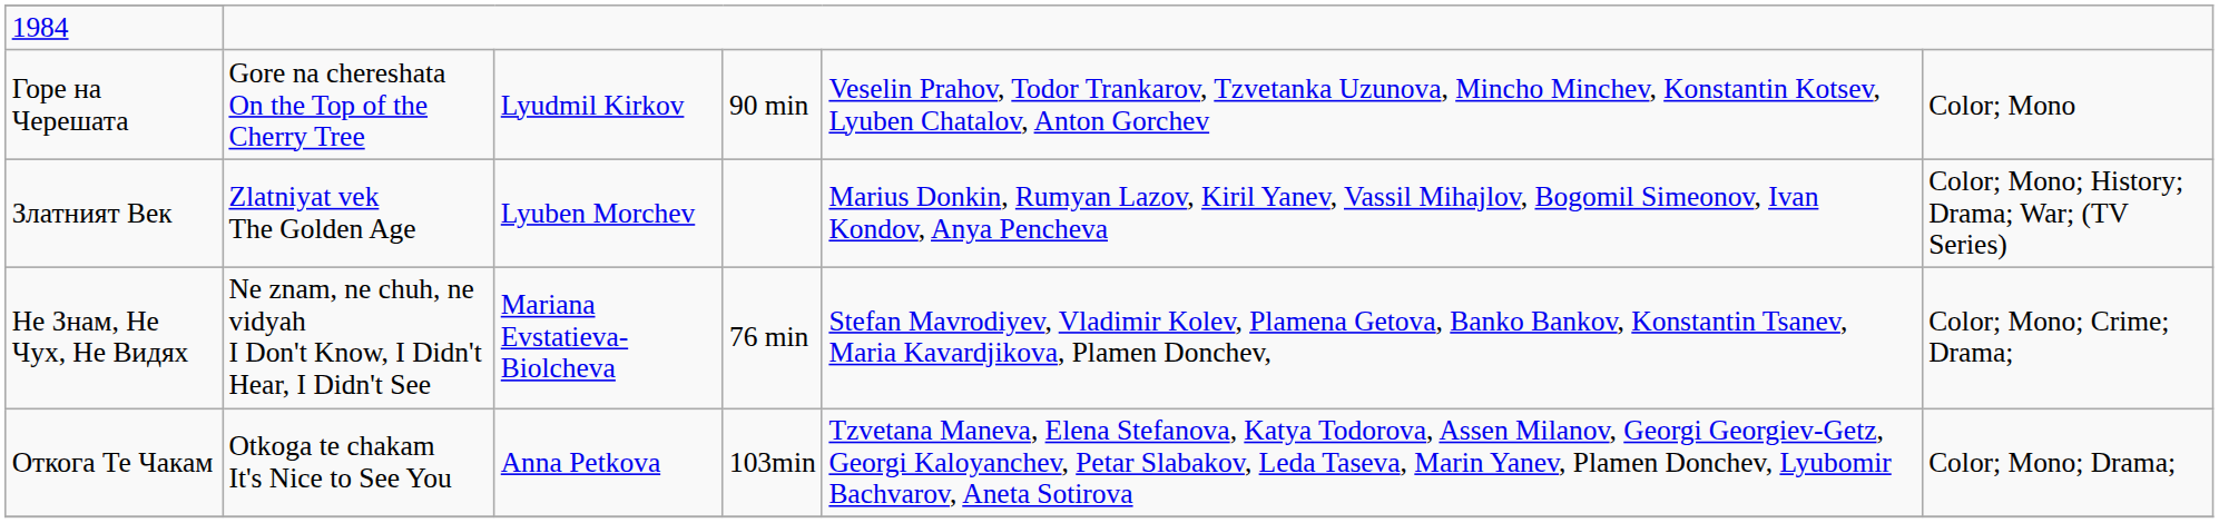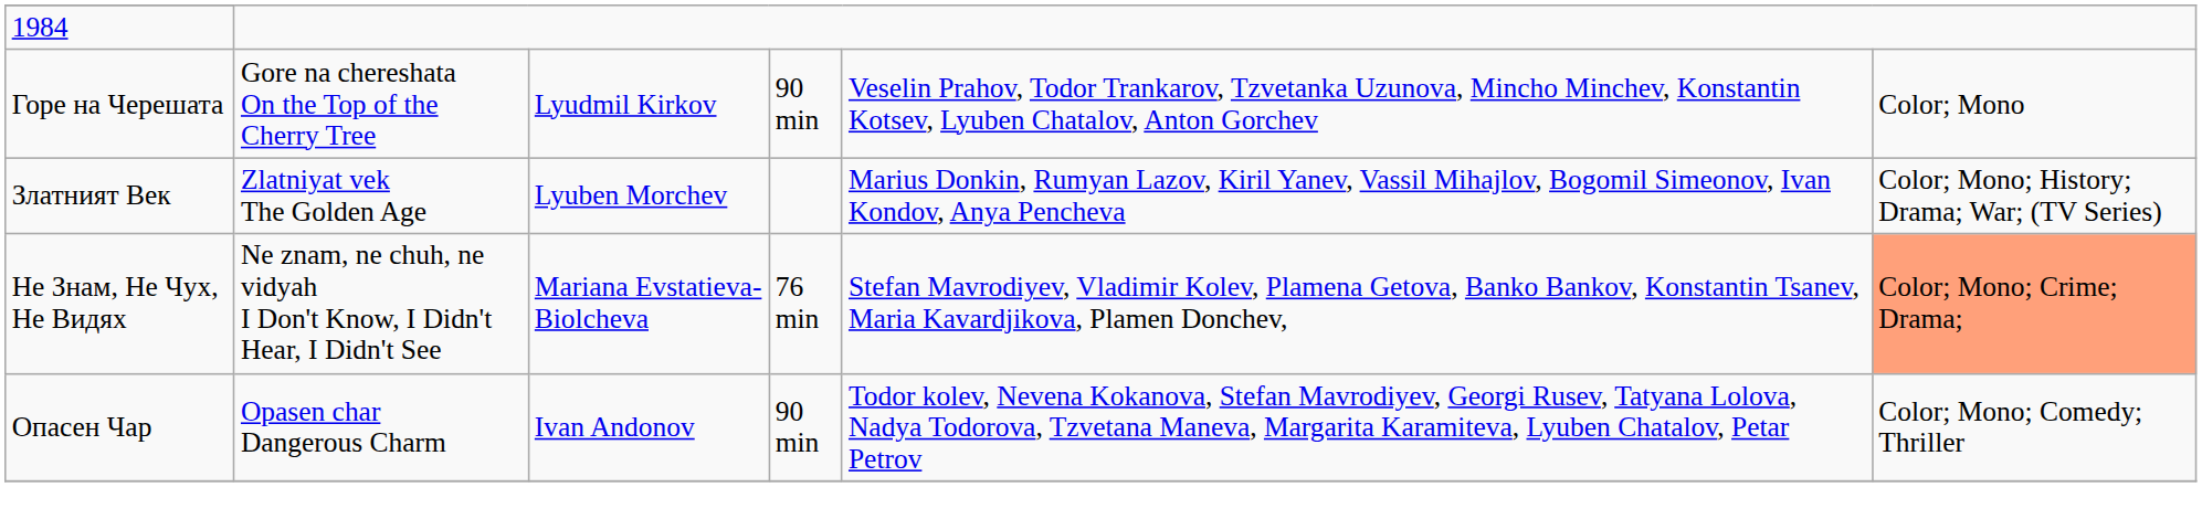Не Знам, Не Чух, Не Видях | column 6: no background -> lightsalmon background
+ row: Опасен Чар | Opasen char Dangerous Charm | Ivan Andonov | 90 min | Todor kolev, Nevena Kokanova, Stefan Mavrodiyev, Georgi Rusev, Tatyana Lolova, Nadya Todorova, Tzvetana Maneva, Margarita Karamiteva, Lyuben Chatalov, Petar Petrov | Color; Mono; Comedy; Thriller
- row: Откога Те Чакам | Otkoga te chakam It's Nice to See You | Anna Petkova | 103min | Tzvetana Maneva, Elena Stefanova, Katya Todorova, Assen Milanov, Georgi Georgiev-Getz, Georgi Kaloyanchev, Petar Slabakov, Leda Taseva, Marin Yanev, Plamen Donchev, Lyubomir Bachvarov, Aneta Sotirova | Color; Mono; Drama;
